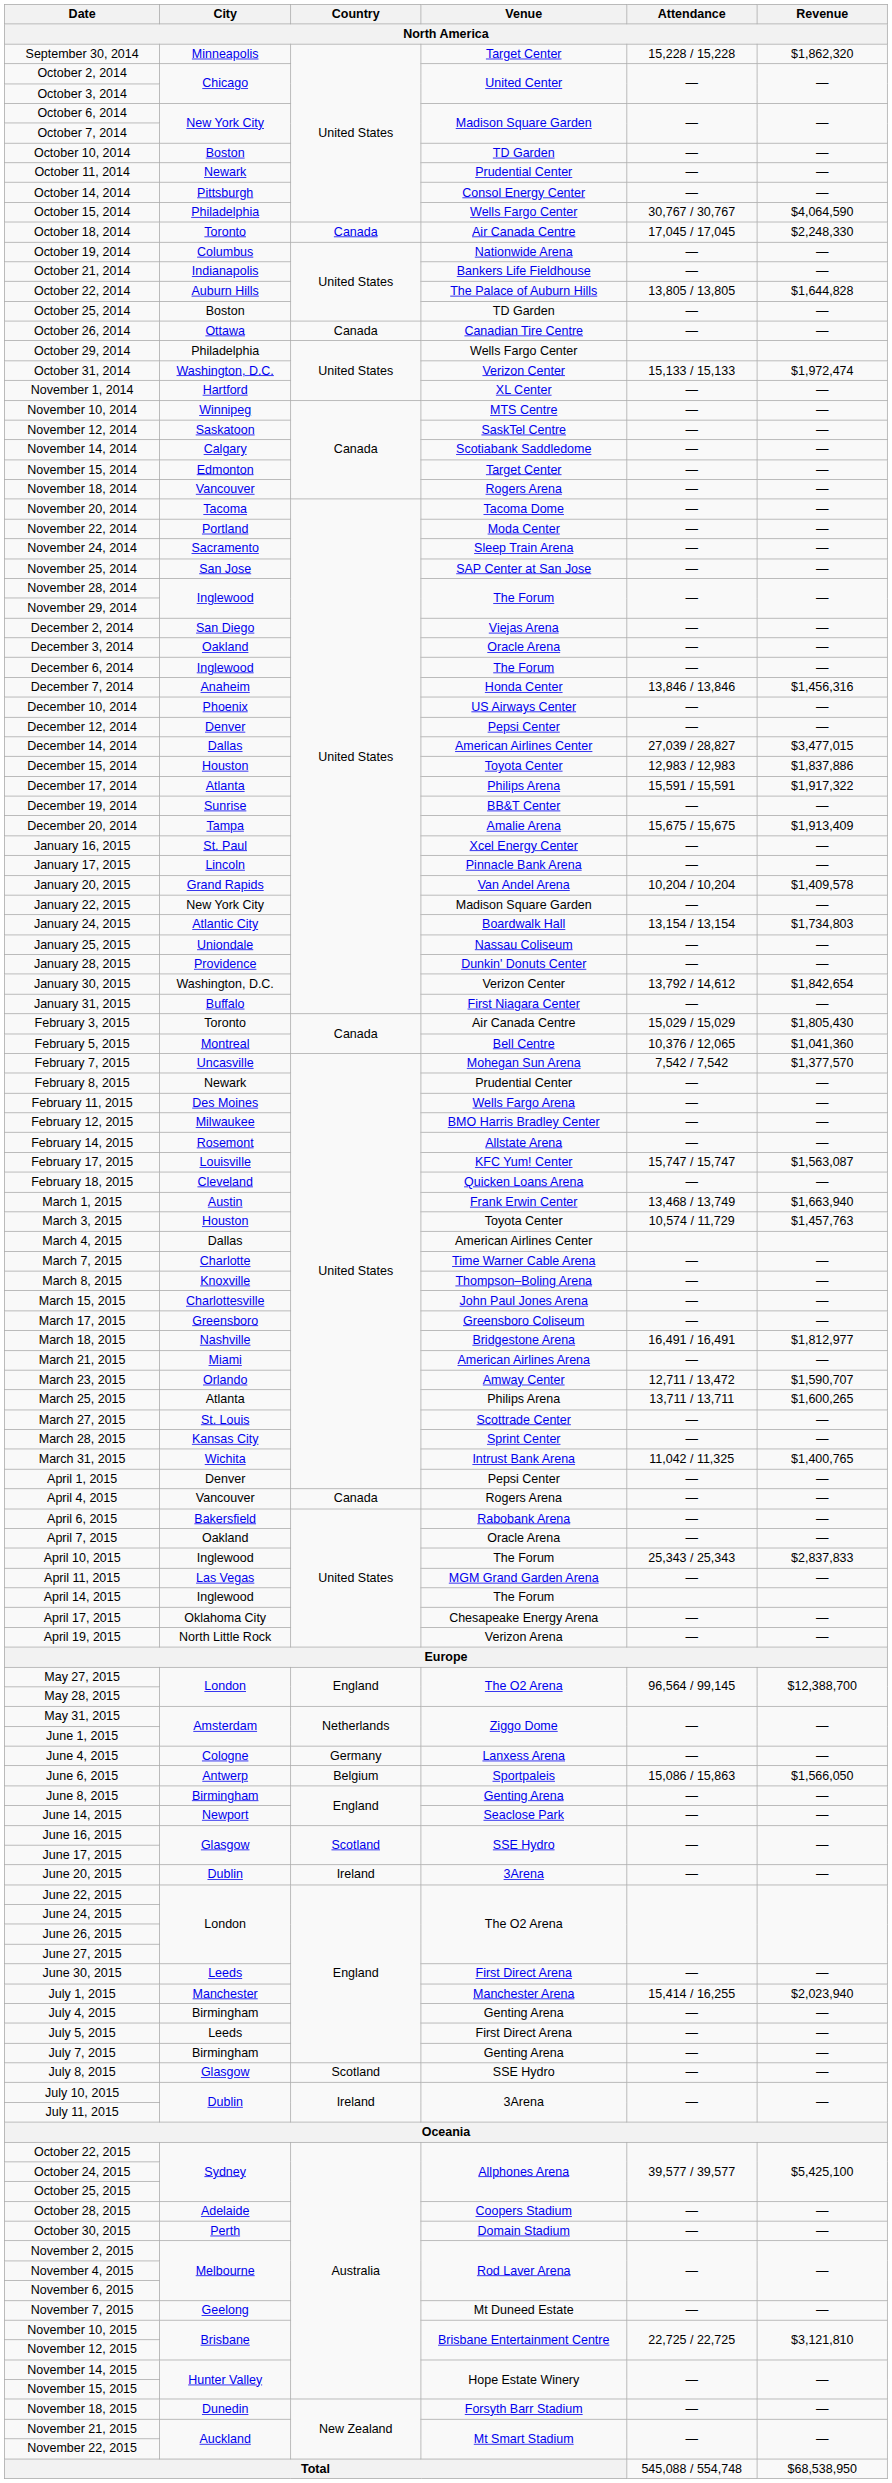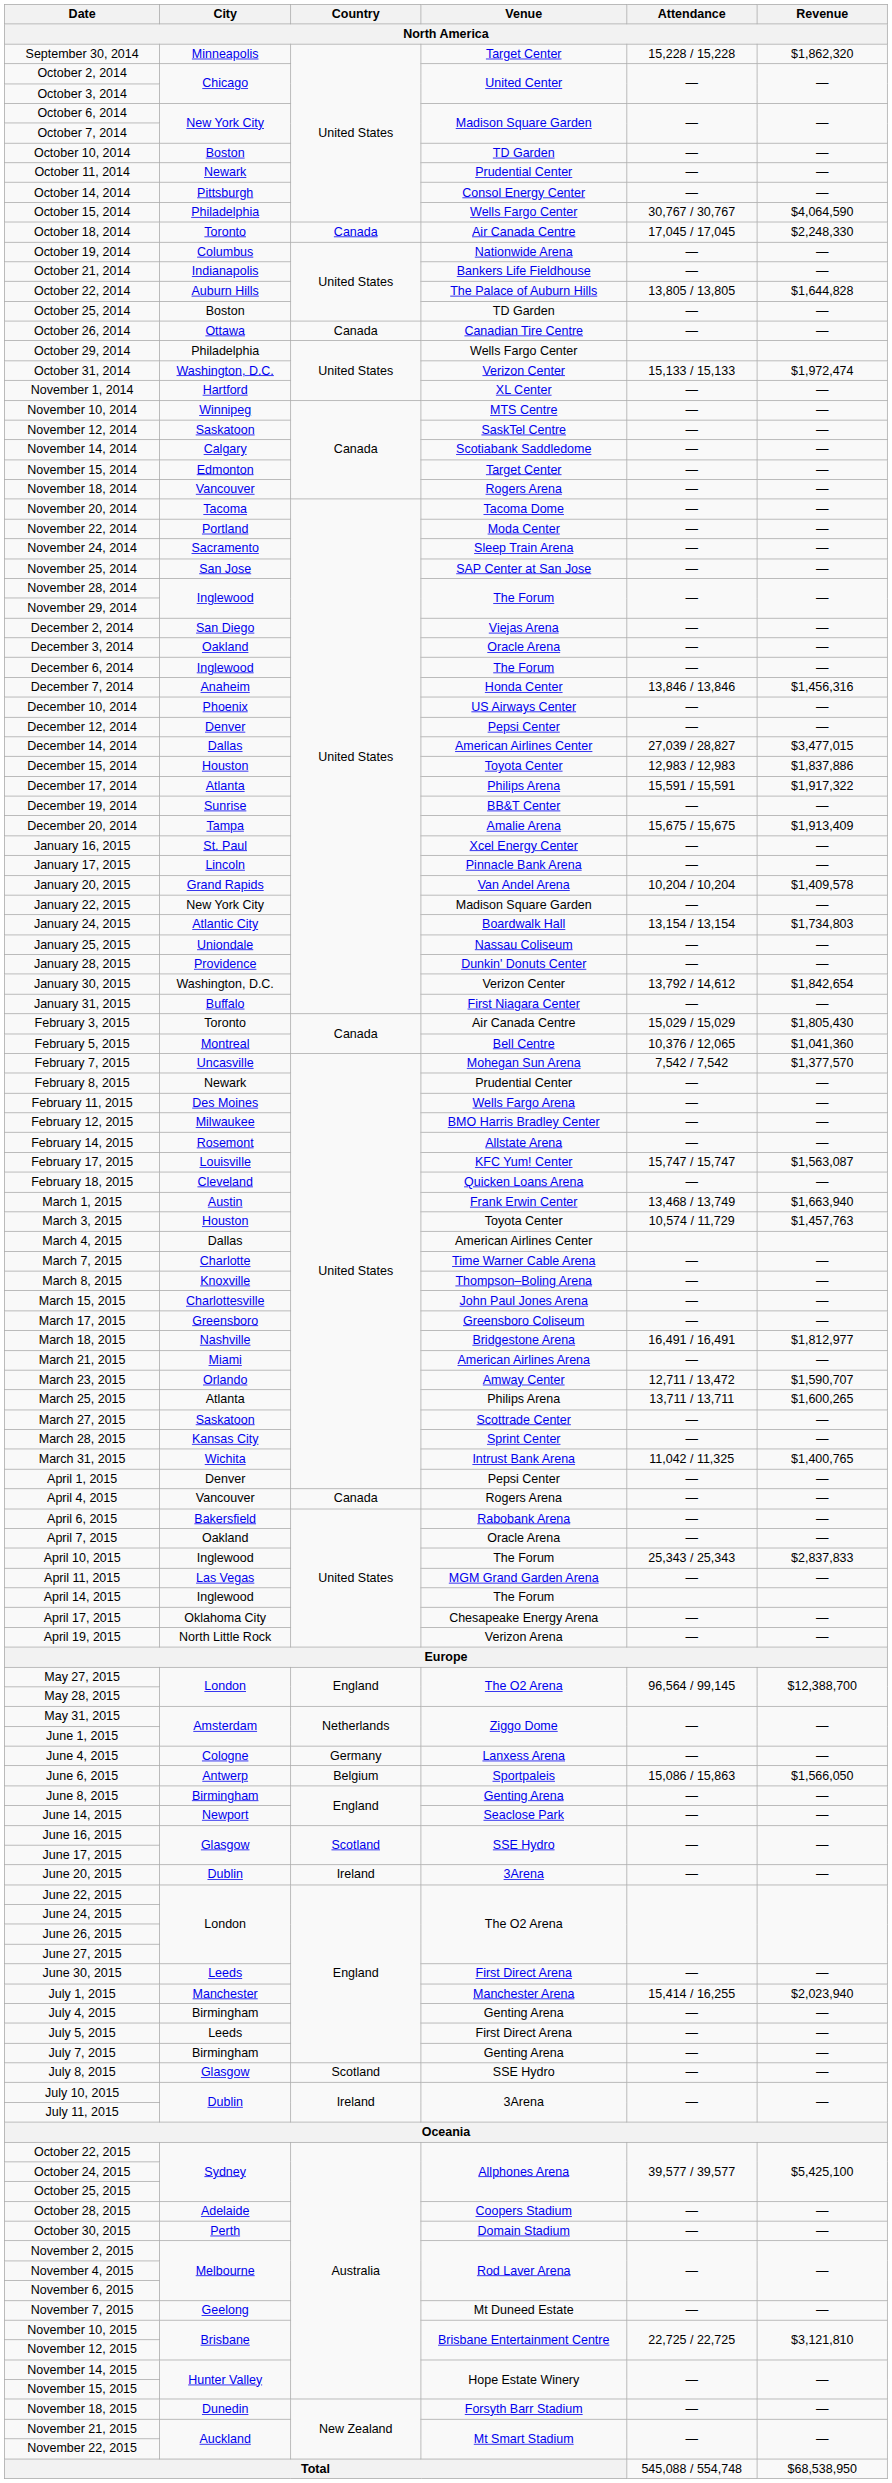March 27, 2015 | City / North America: St. Louis -> Saskatoon
